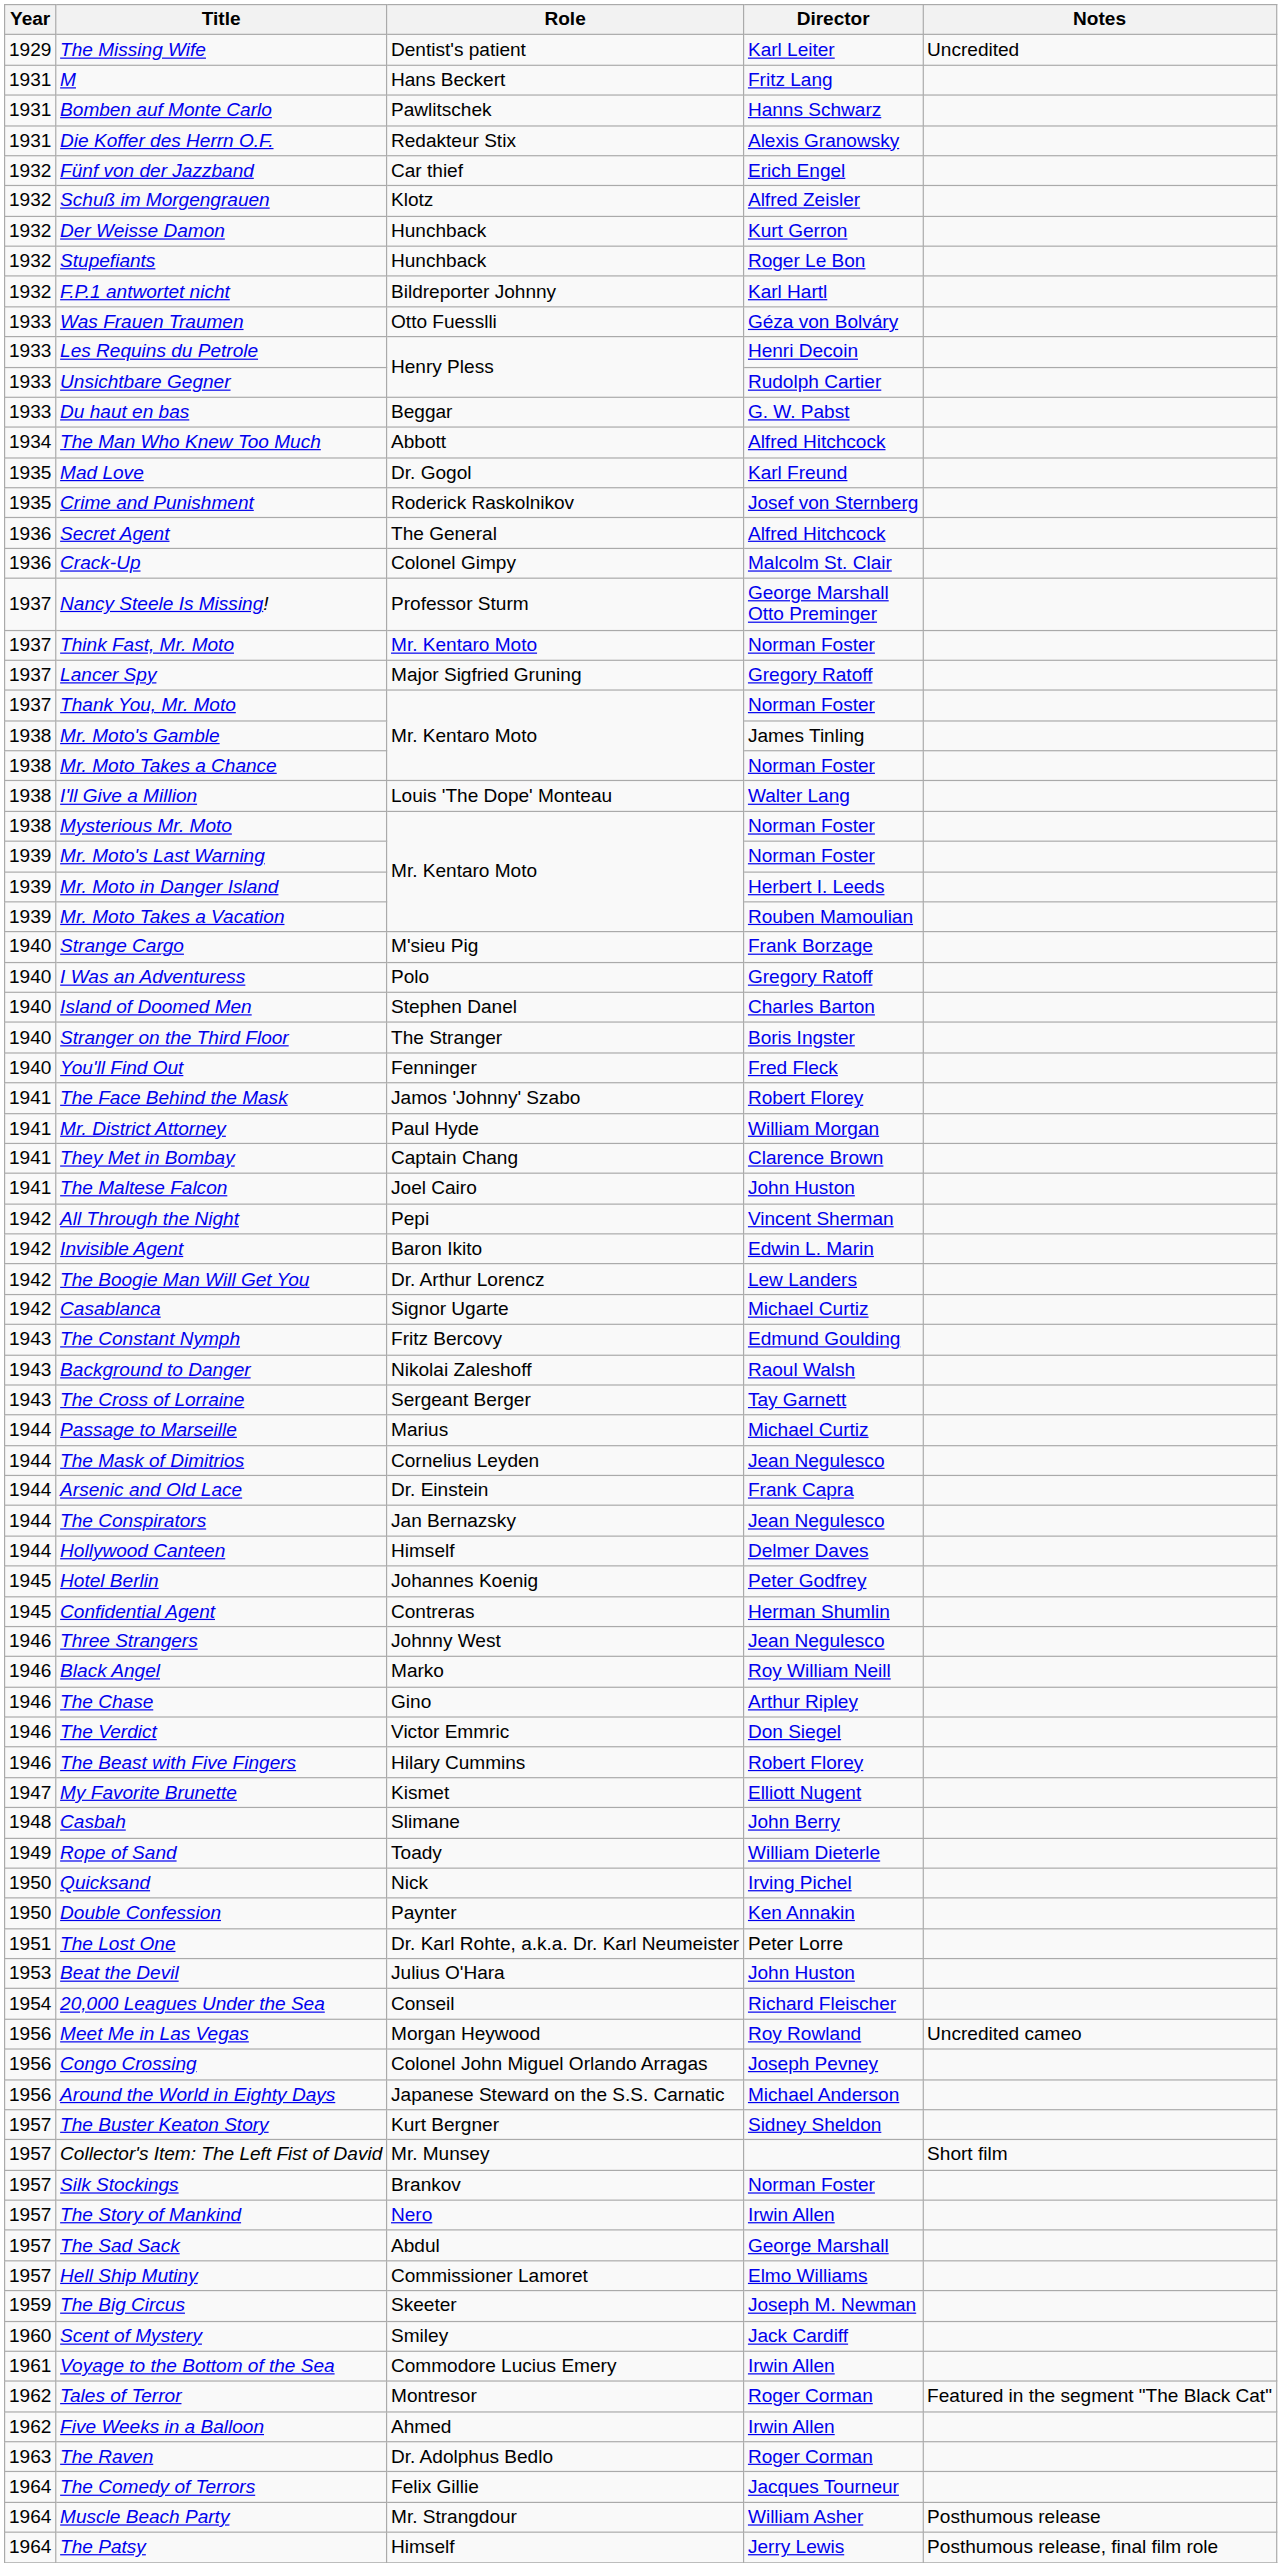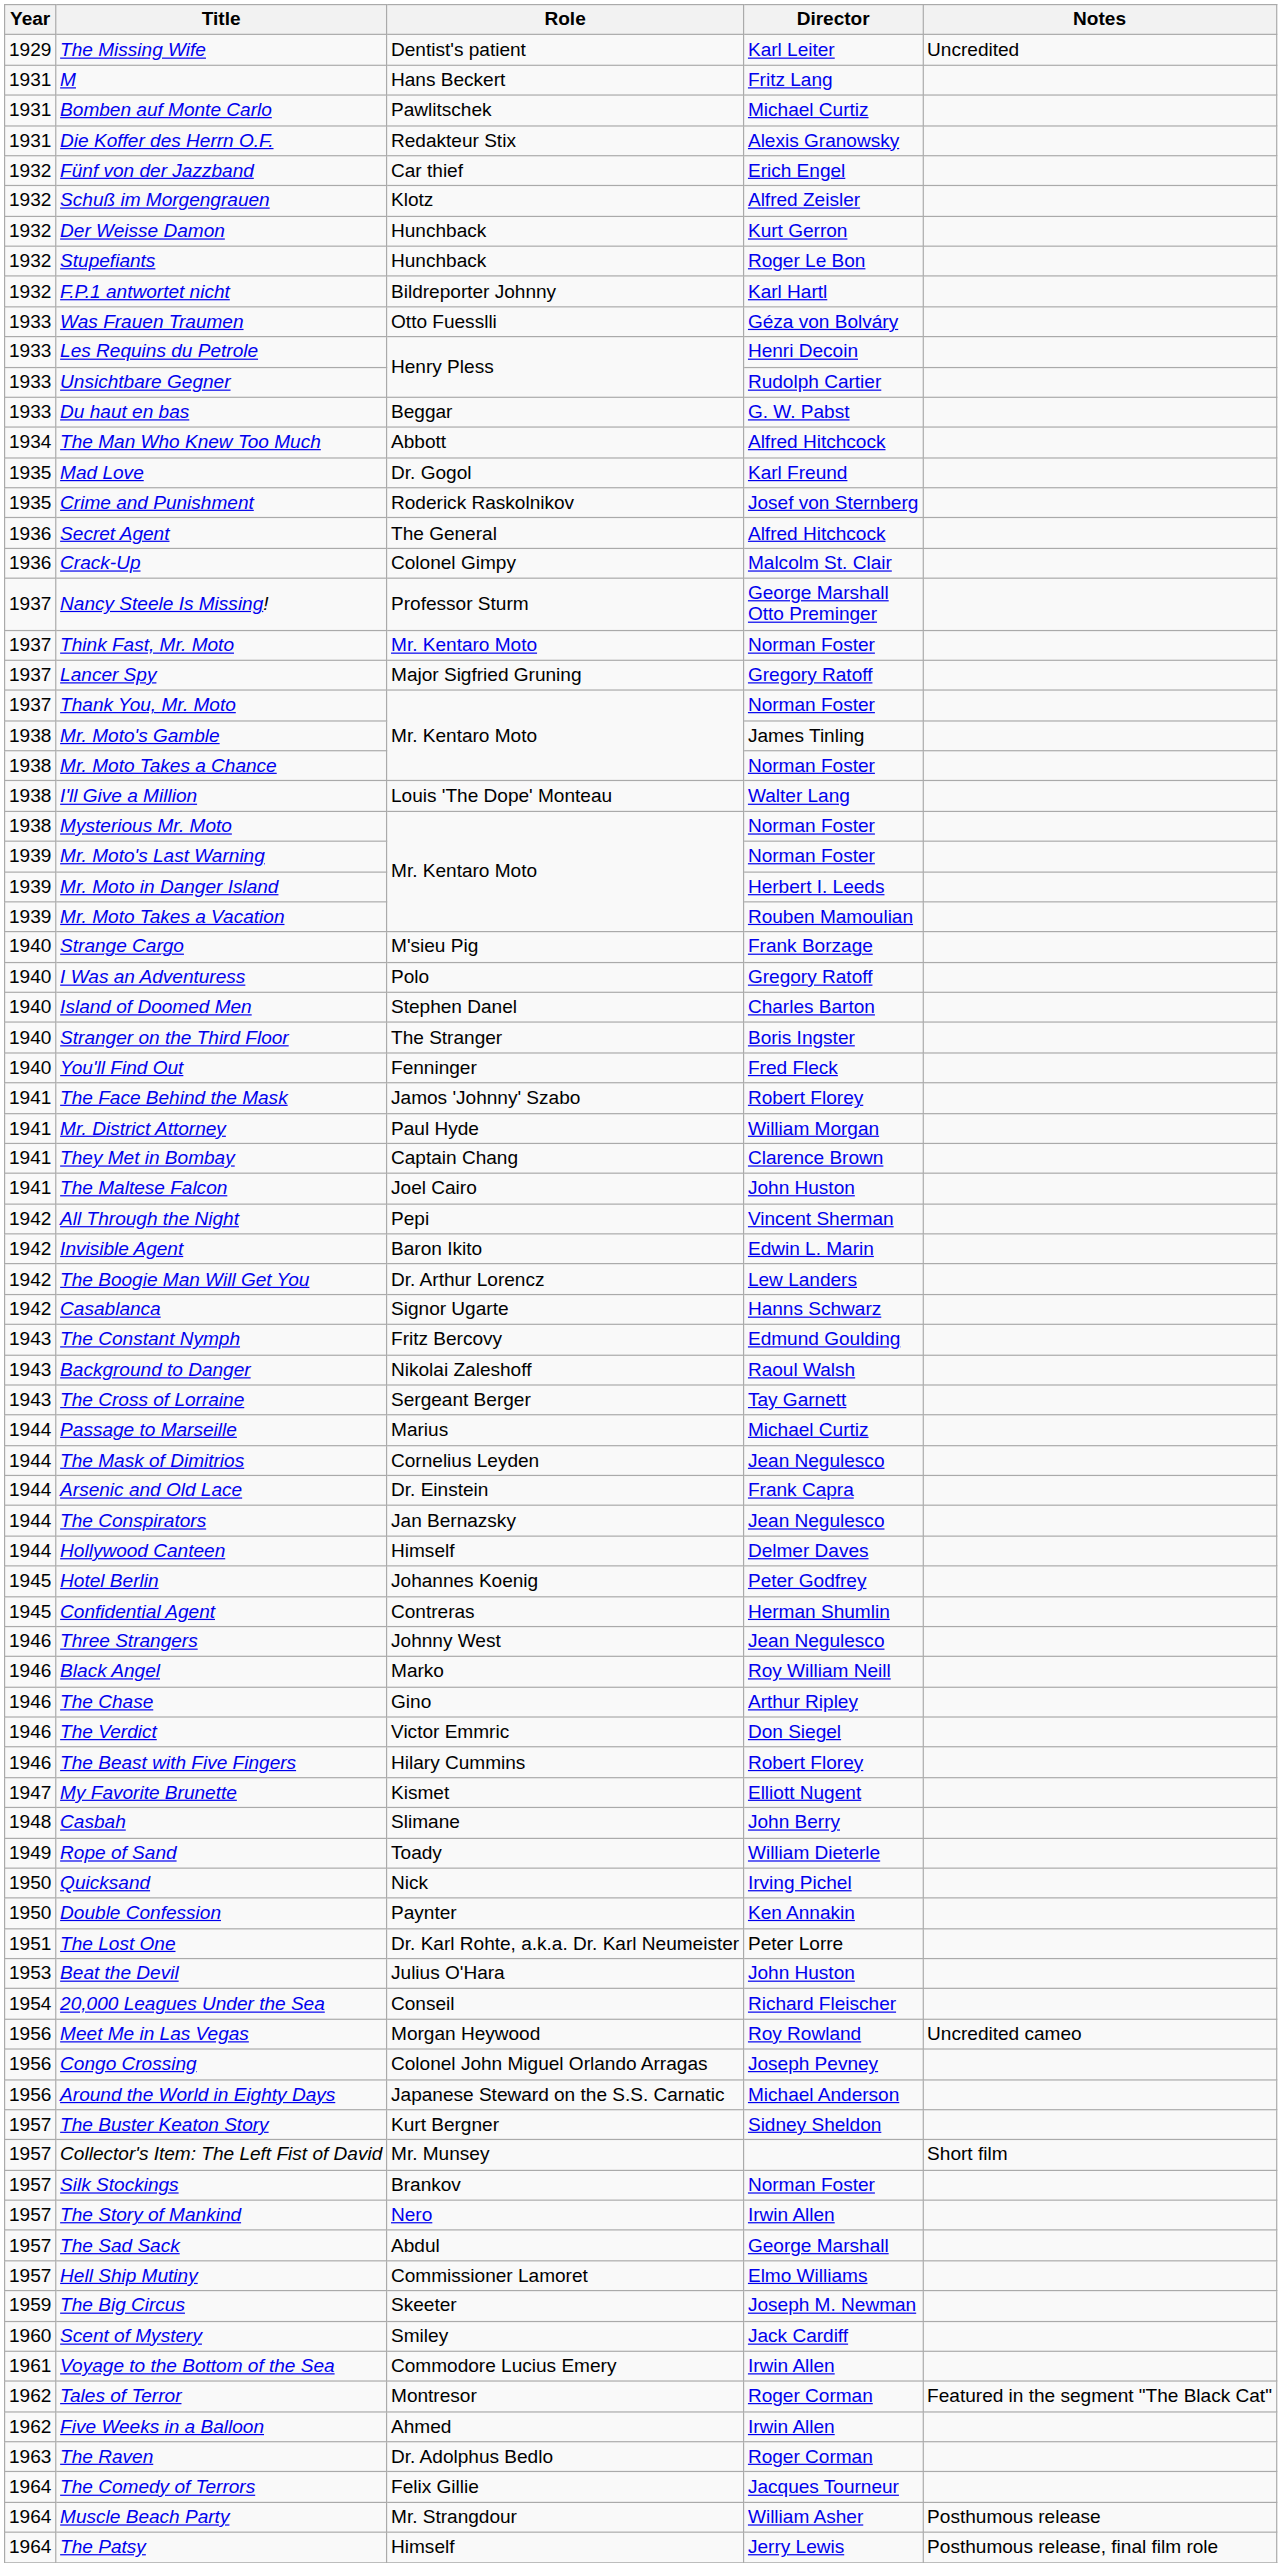Bomben auf Monte Carlo | Director: Hanns Schwarz -> Michael Curtiz
Casablanca | Director: Michael Curtiz -> Hanns Schwarz
